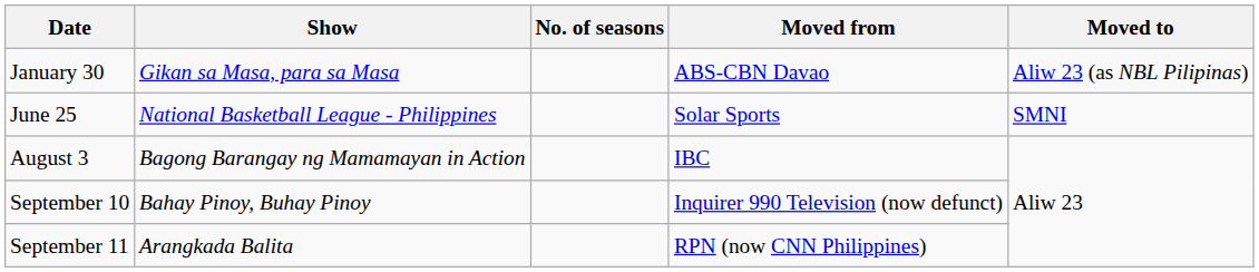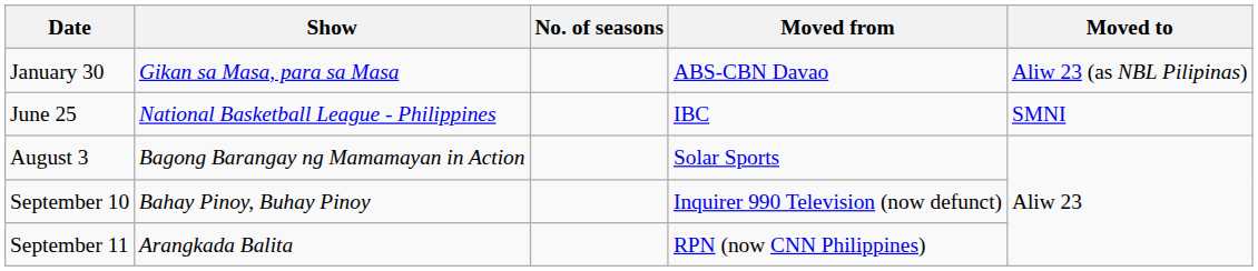June 25 | Moved from: Solar Sports -> IBC
August 3 | Moved from: IBC -> Solar Sports
